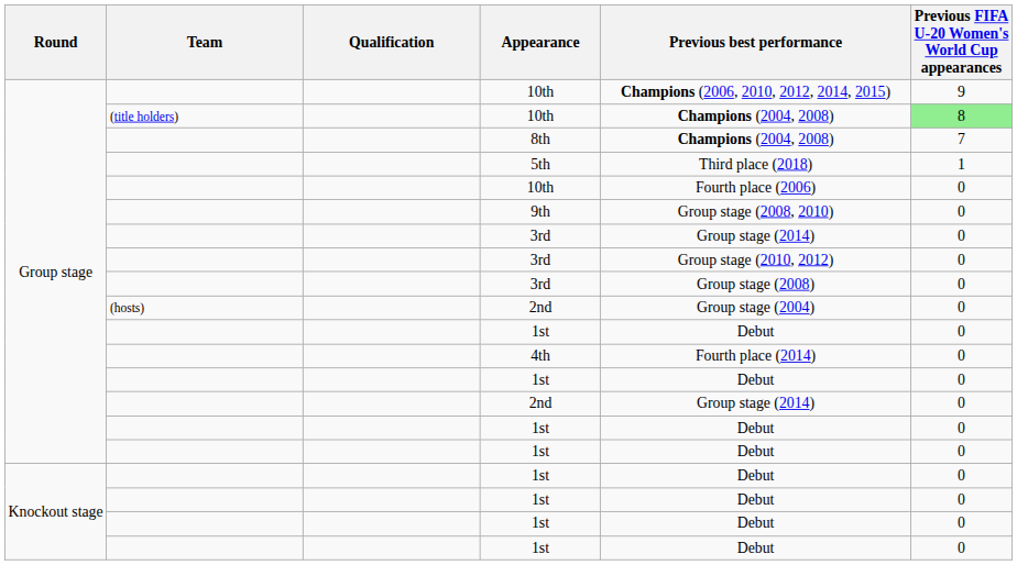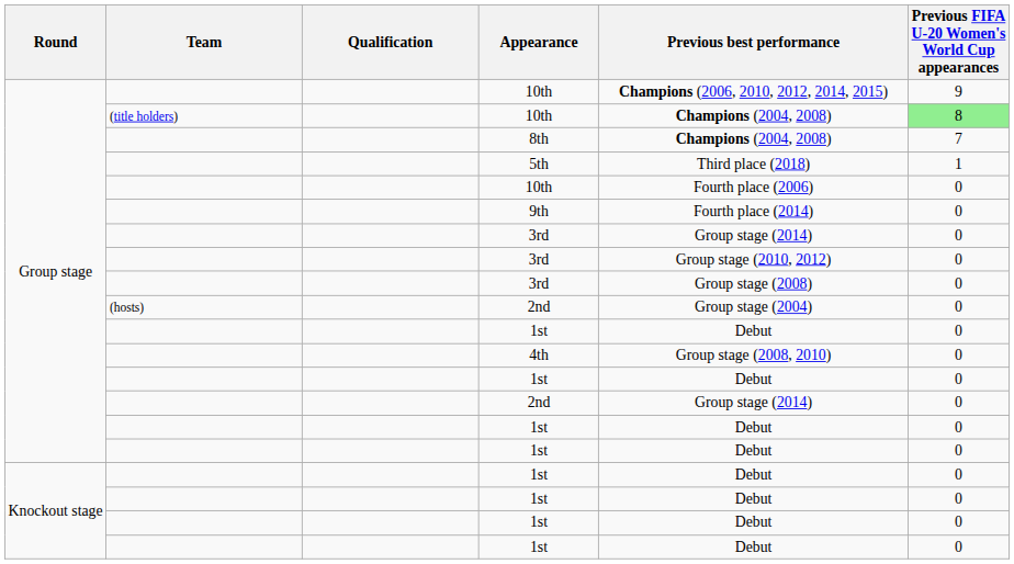9th | Previous best performance: Group stage (2008, 2010) -> Fourth place (2014)
4th | Previous best performance: Fourth place (2014) -> Group stage (2008, 2010)
